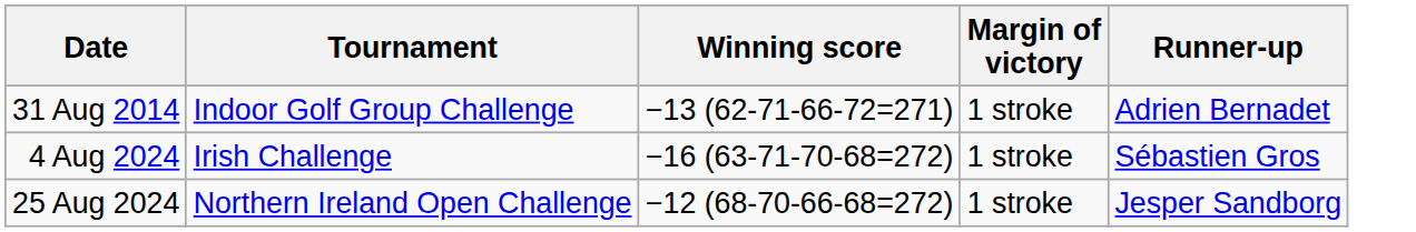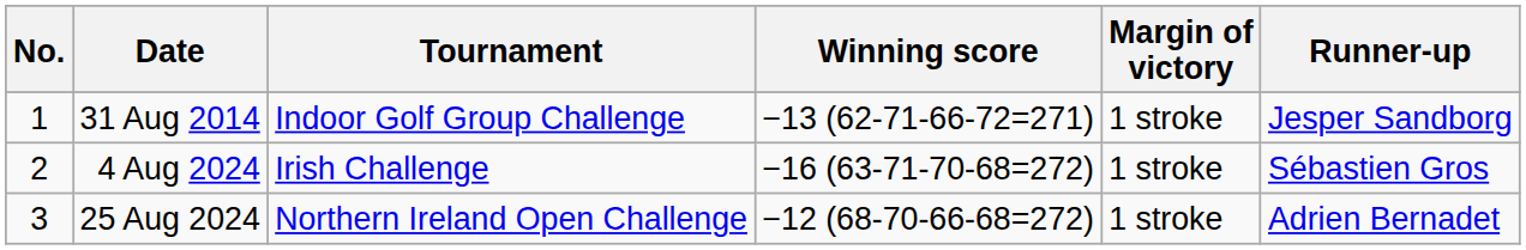+ column: No. | 1 | 2 | 3
31 Aug 2014 | Runner-up: Adrien Bernadet -> Jesper Sandborg
25 Aug 2024 | Runner-up: Jesper Sandborg -> Adrien Bernadet
